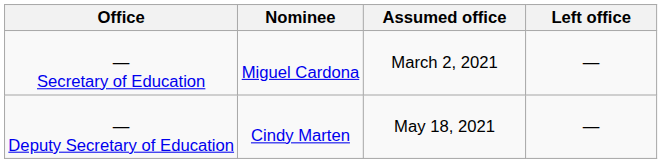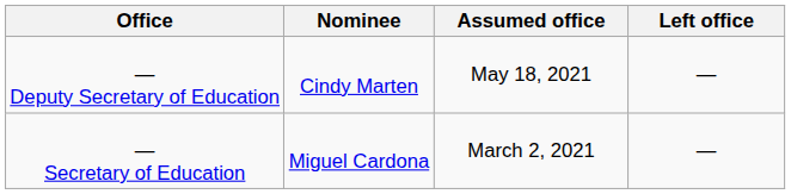rows swapped: — Secretary of Education <-> — Deputy Secretary of Education
